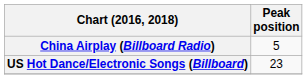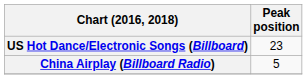rows swapped: China Airplay (Billboard Radio) <-> US Hot Dance/Electronic Songs (Billboard)
